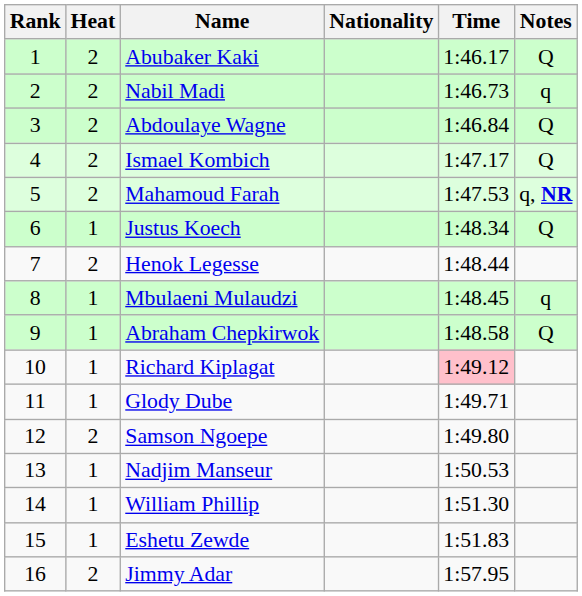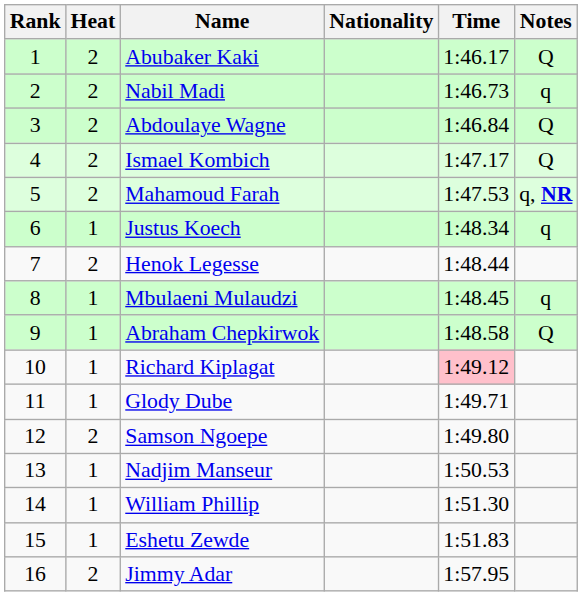Justus Koech | Notes: Q -> q
